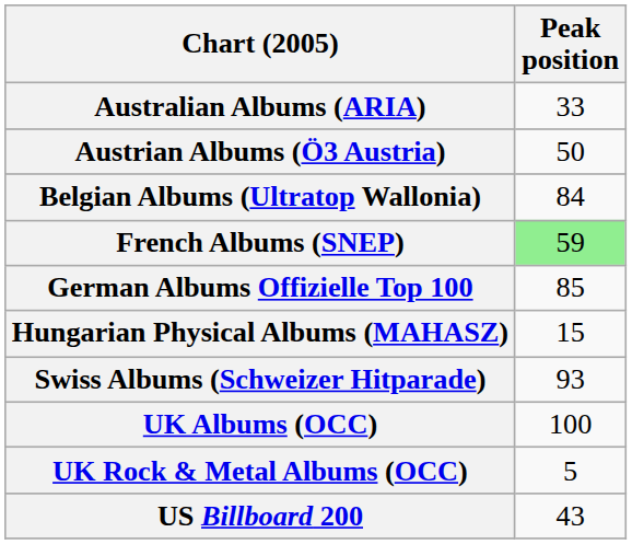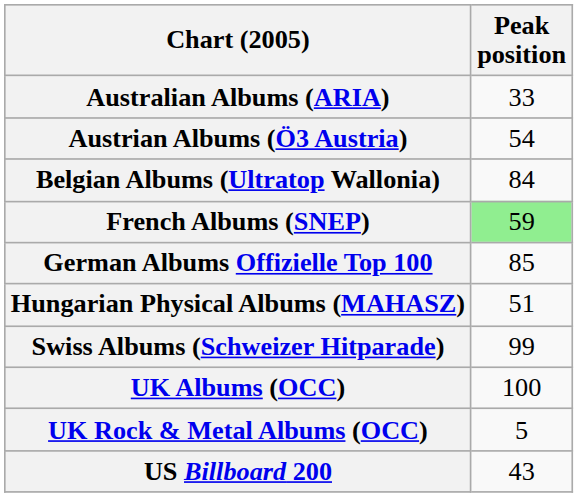Austrian Albums (Ö3 Austria) | Peak position: 50 -> 54
Hungarian Physical Albums (MAHASZ) | Peak position: 15 -> 51
Swiss Albums (Schweizer Hitparade) | Peak position: 93 -> 99
